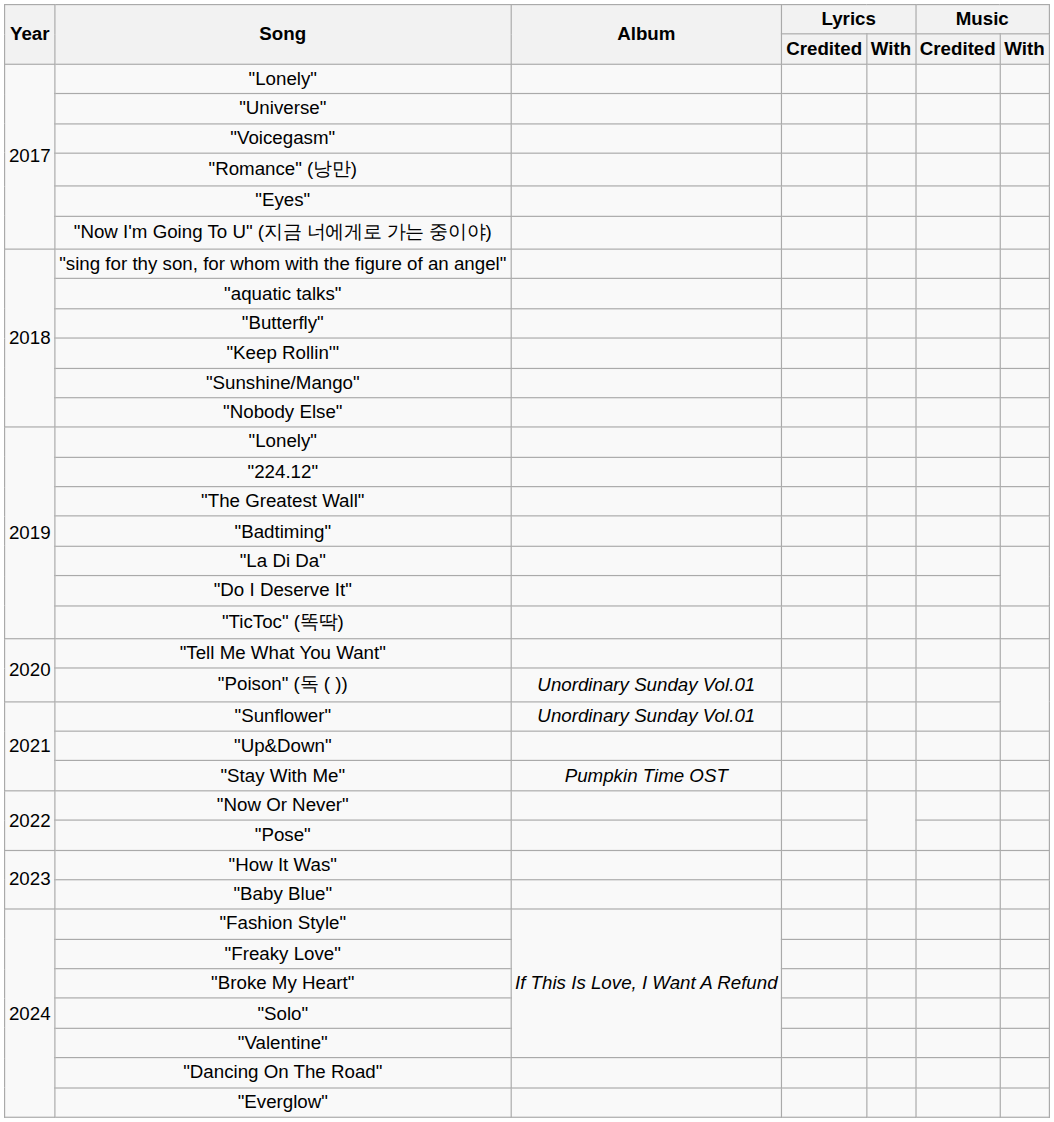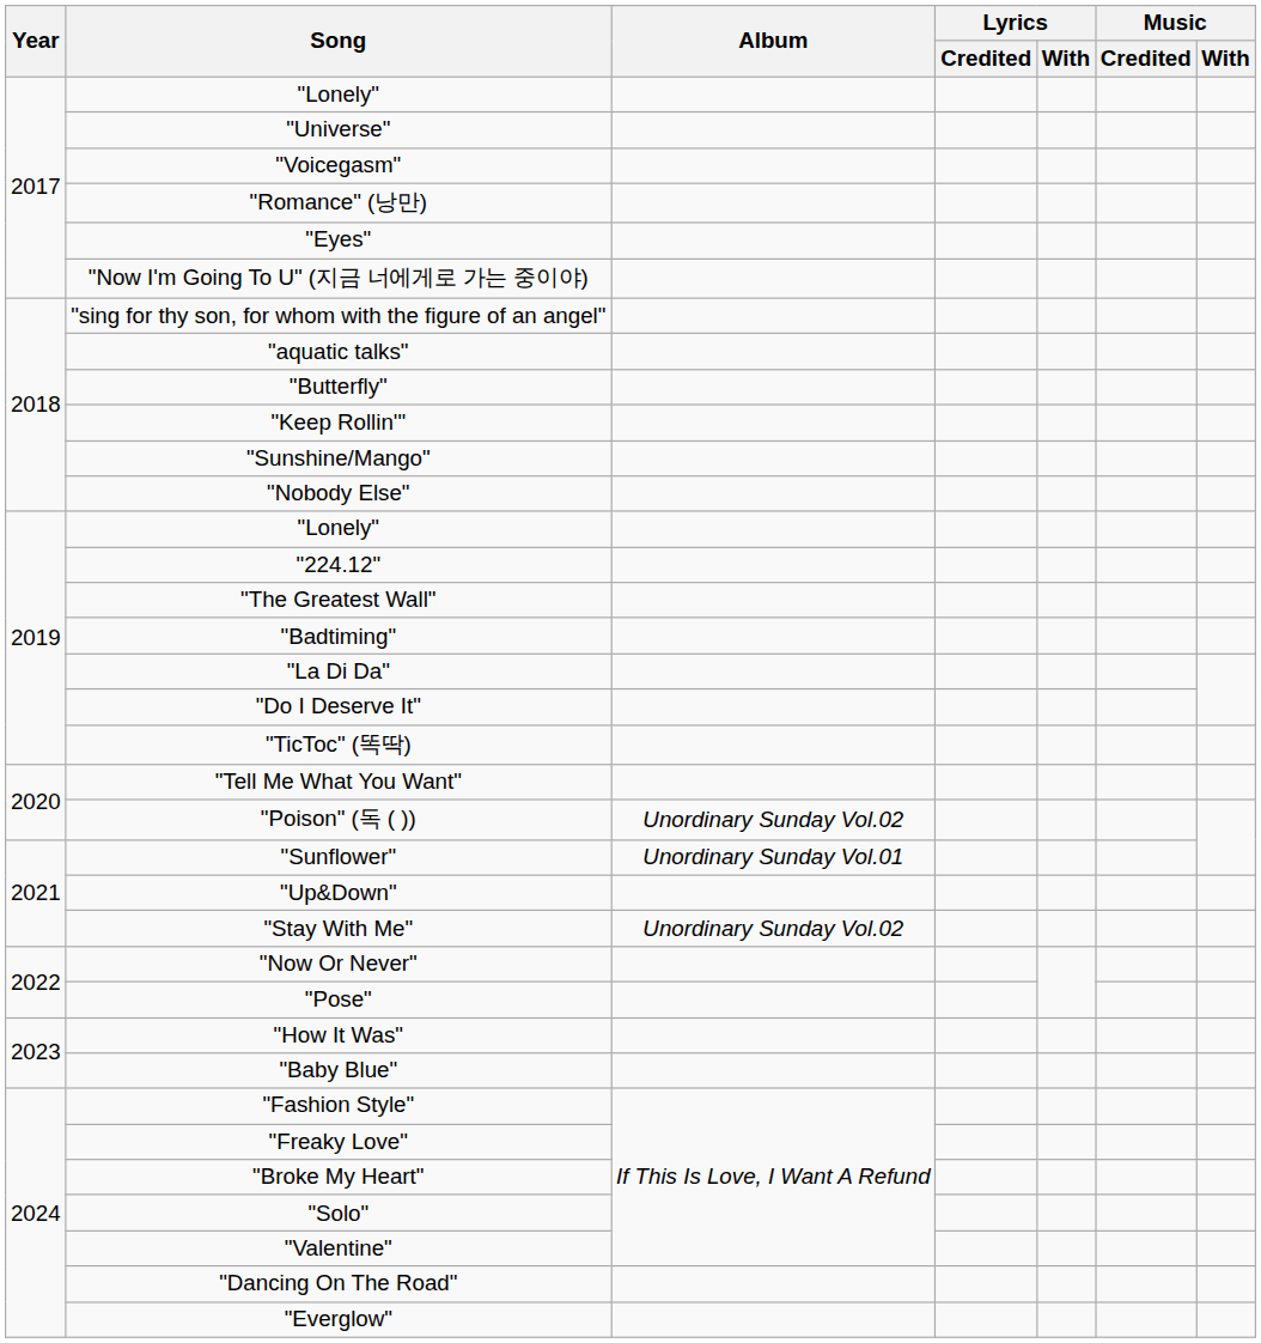"Poison" (독 ( )) | Album: Unordinary Sunday Vol.01 -> Unordinary Sunday Vol.02
"Stay With Me" | Album: Pumpkin Time OST -> Unordinary Sunday Vol.02
